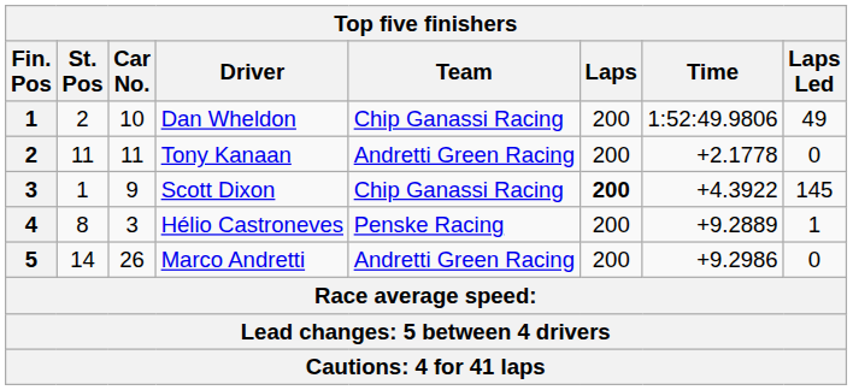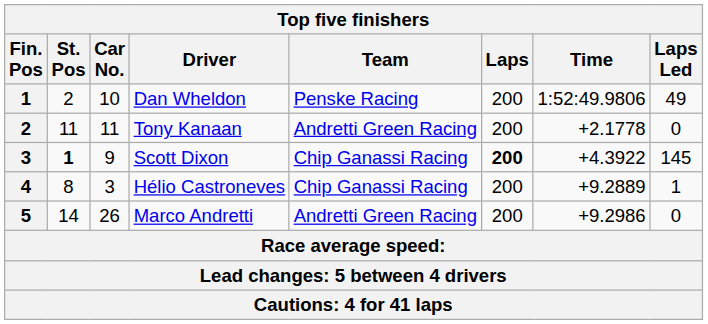Dan Wheldon | Team: Chip Ganassi Racing -> Penske Racing
Scott Dixon | St. Pos: normal -> bold
Hélio Castroneves | Team: Penske Racing -> Chip Ganassi Racing
